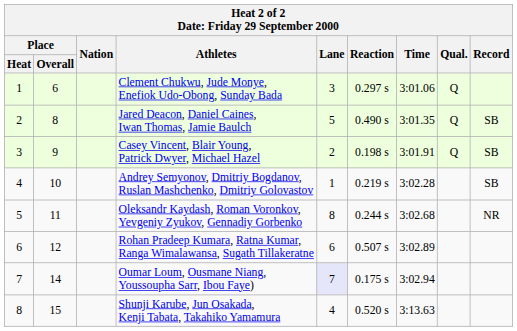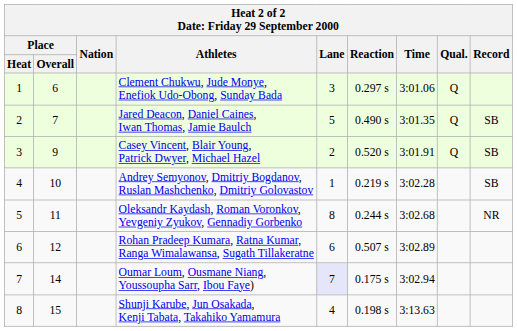Jared Deacon, Daniel Caines, Iwan Thomas, Jamie Baulch | Place / Overall: 8 -> 7
Casey Vincent, Blair Young, Patrick Dwyer, Michael Hazel | Reaction: 0.198 s -> 0.520 s
Shunji Karube, Jun Osakada, Kenji Tabata, Takahiko Yamamura | Reaction: 0.520 s -> 0.198 s
